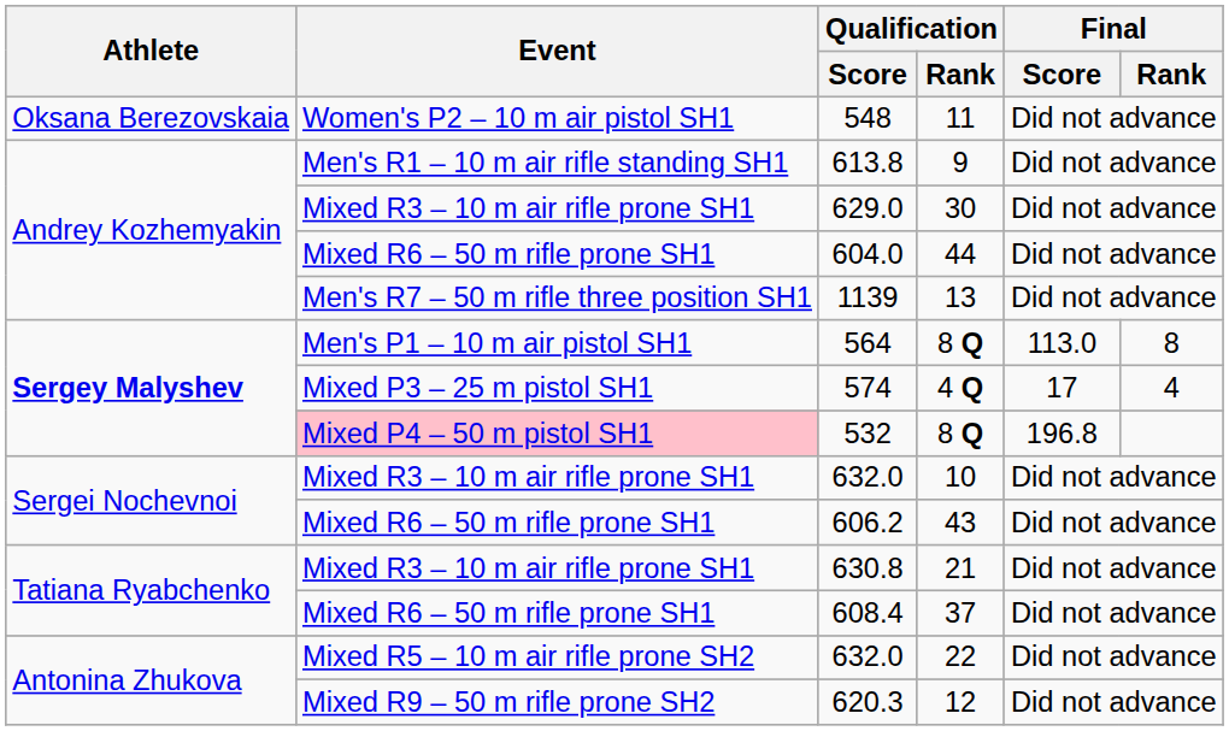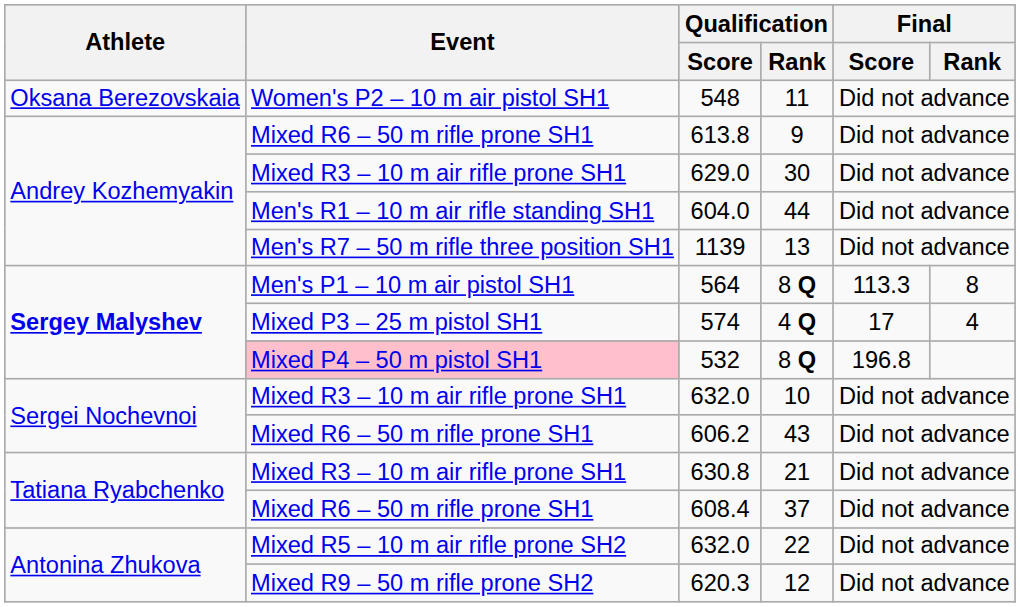613.8 | Event: Men's R1 – 10 m air rifle standing SH1 -> Mixed R6 – 50 m rifle prone SH1
604.0 | Event: Mixed R6 – 50 m rifle prone SH1 -> Men's R1 – 10 m air rifle standing SH1
564 | Final / Score: 113.0 -> 113.3
